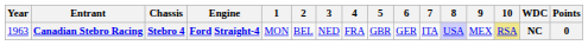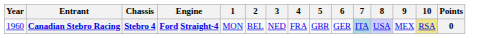- column: WDC | NC
Canadian Stebro Racing | Year: 1963 -> 1960
Canadian Stebro Racing | 7: no background -> lightblue background
